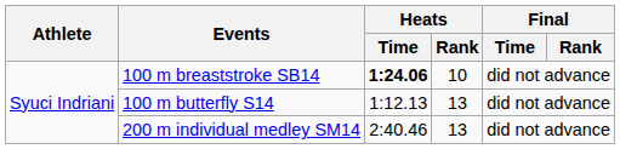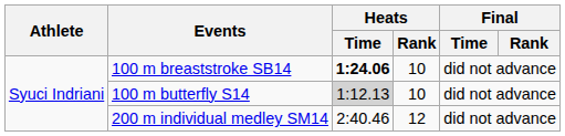100 m butterfly S14 | Heats / Time: no background -> lightgrey background
100 m butterfly S14 | Heats / Rank: 13 -> 10
200 m individual medley SM14 | Heats / Rank: 13 -> 12
